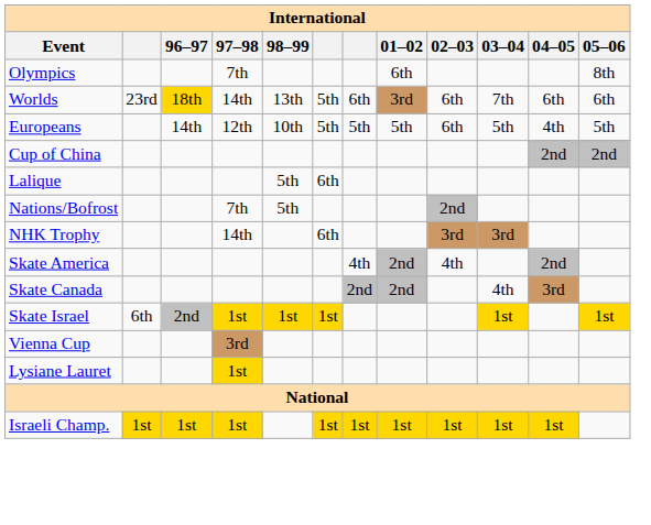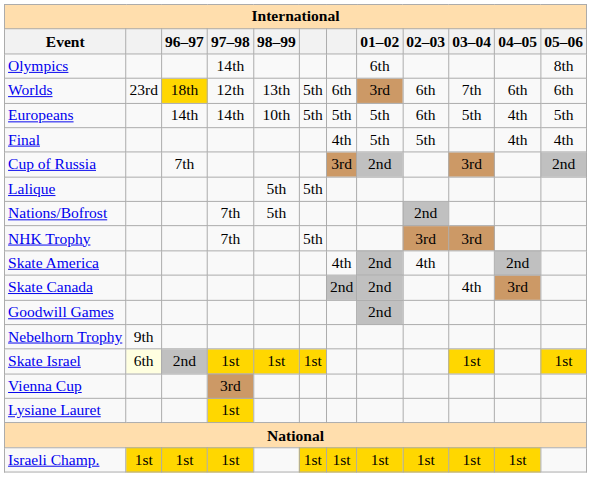Olympics | 97–98: 7th -> 14th
Worlds | 97–98: 14th -> 12th
Europeans | 97–98: 12th -> 14th
+ row: Final | 4th | 5th | 5th | 4th | 4th
- row: Cup of China | 2nd | 2nd
+ row: Cup of Russia | 7th | 3rd | 2nd | 3rd | 2nd
Lalique | column 6: 6th -> 5th
NHK Trophy | 97–98: 14th -> 7th
NHK Trophy | column 6: 6th -> 5th
+ row: Goodwill Games | 2nd
+ row: Nebelhorn Trophy | 9th
Skate Israel | column 2: no background -> lightyellow background
